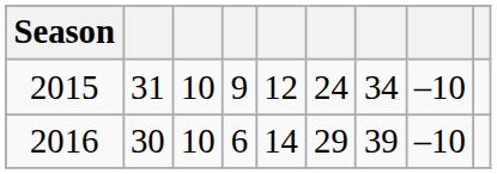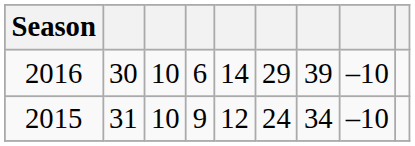rows swapped: 2016 <-> 2015
